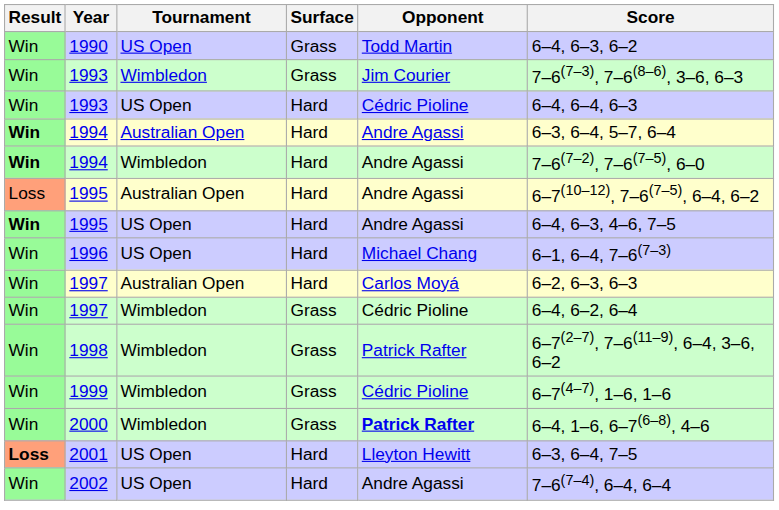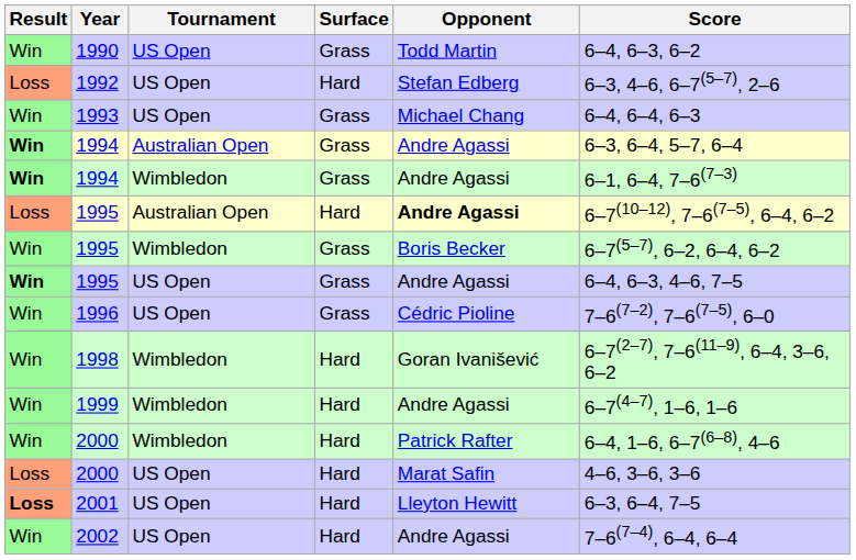+ row: Loss | 1992 | US Open | Hard | Stefan Edberg | 6–3, 4–6, 6–7(5–7), 2–6
- row: Win | 1993 | Wimbledon | Grass | Jim Courier | 7–6(7–3), 7–6(8–6), 3–6, 6–3
1993 / US Open | Surface: Hard -> Grass
1993 / US Open | Opponent: Cédric Pioline -> Michael Chang
1994 / Australian Open | Surface: Hard -> Grass
1994 / Wimbledon | Surface: Hard -> Grass
1994 / Wimbledon | Score: 7–6(7–2), 7–6(7–5), 6–0 -> 6–1, 6–4, 7–6(7–3)
1995 / Australian Open | Opponent: normal -> bold
+ row: Win | 1995 | Wimbledon | Grass | Boris Becker | 6–7(5–7), 6–2, 6–4, 6–2
1995 / US Open | Surface: Hard -> Grass
1996 | Surface: Hard -> Grass
1996 | Opponent: Michael Chang -> Cédric Pioline
1996 | Score: 6–1, 6–4, 7–6(7–3) -> 7–6(7–2), 7–6(7–5), 6–0
- row: Win | 1997 | Australian Open | Hard | Carlos Moyá | 6–2, 6–3, 6–3
- row: Win | 1997 | Wimbledon | Grass | Cédric Pioline | 6–4, 6–2, 6–4
1998 | Surface: Grass -> Hard
1998 | Opponent: Patrick Rafter -> Goran Ivanišević
1999 | Surface: Grass -> Hard
1999 | Opponent: Cédric Pioline -> Andre Agassi
2000 / Wimbledon | Surface: Grass -> Hard
2000 / Wimbledon | Opponent: bold -> normal
+ row: Loss | 2000 | US Open | Hard | Marat Safin | 4–6, 3–6, 3–6
